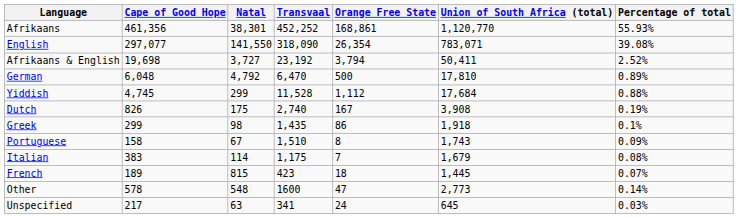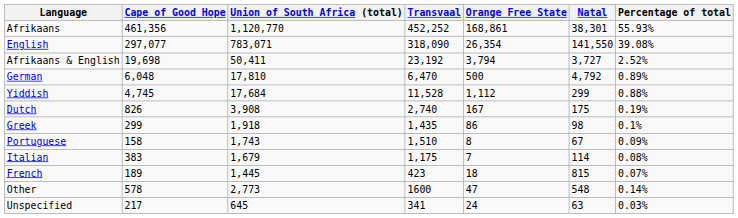columns swapped: Natal <-> Union of South Africa (total)
